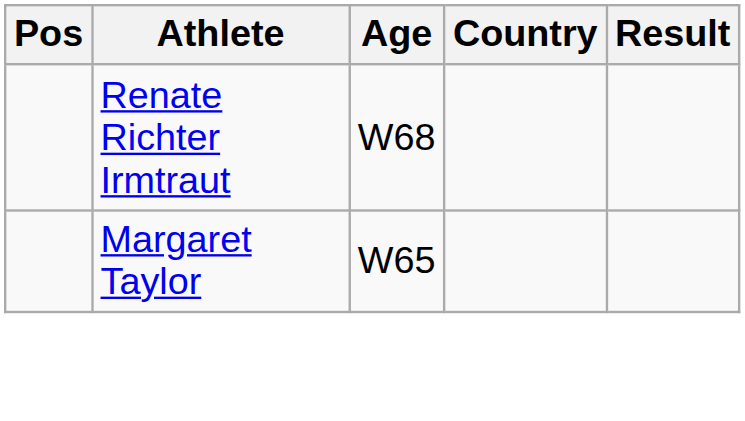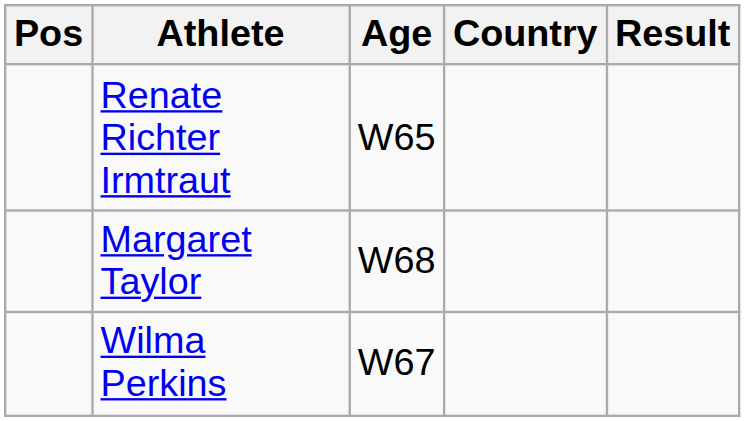Renate Richter Irmtraut | Age: W68 -> W65
Margaret Taylor | Age: W65 -> W68
+ row: Wilma Perkins | W67
